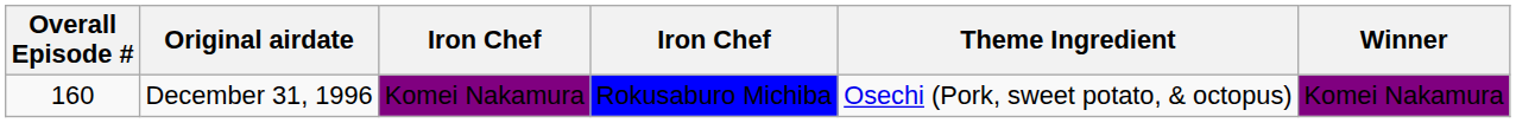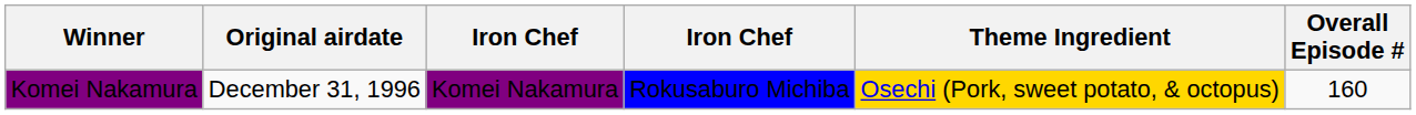columns swapped: Overall Episode # <-> Winner
December 31, 1996 | Theme Ingredient: no background -> gold background
